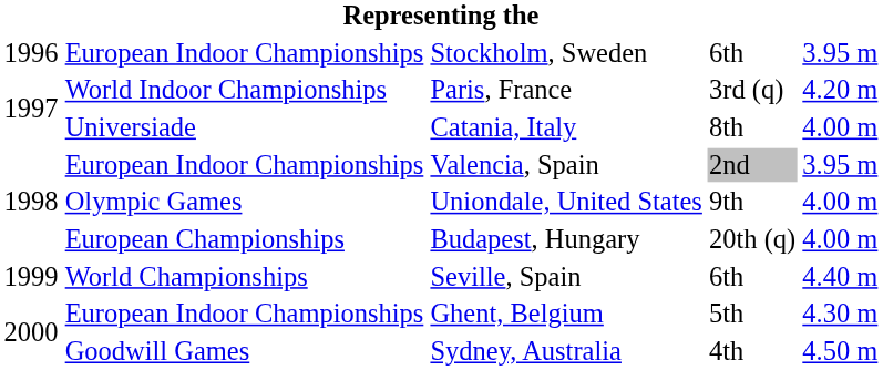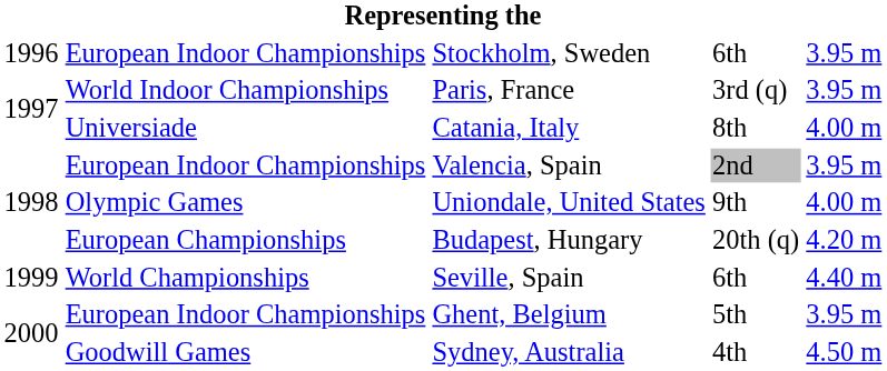Paris, France | column 5: 4.20 m -> 3.95 m
Budapest, Hungary | column 5: 4.00 m -> 4.20 m
Ghent, Belgium | column 5: 4.30 m -> 3.95 m
